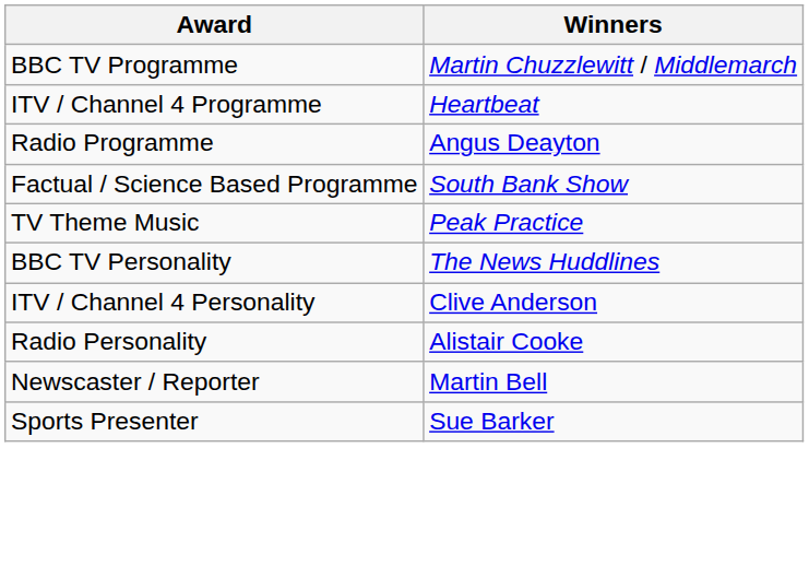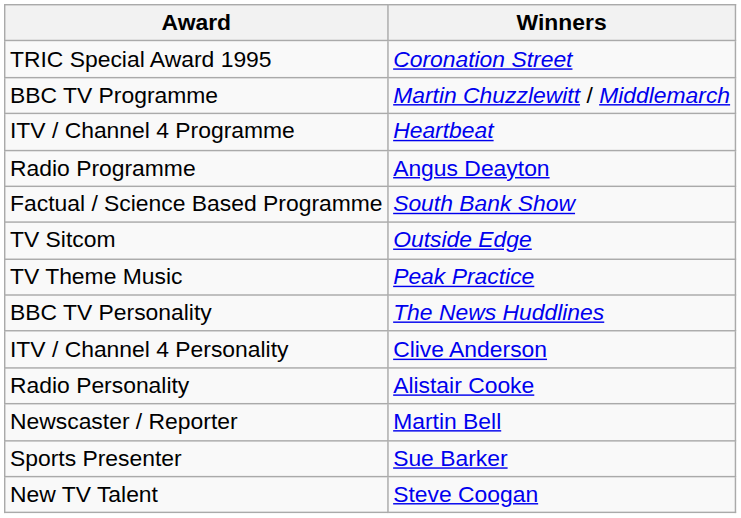+ row: TRIC Special Award 1995 | Coronation Street
+ row: TV Sitcom | Outside Edge
+ row: New TV Talent | Steve Coogan
